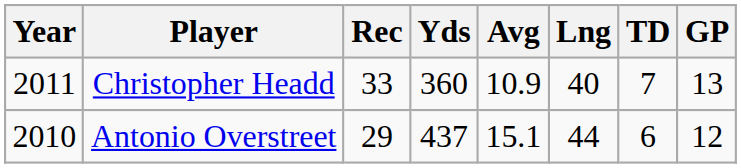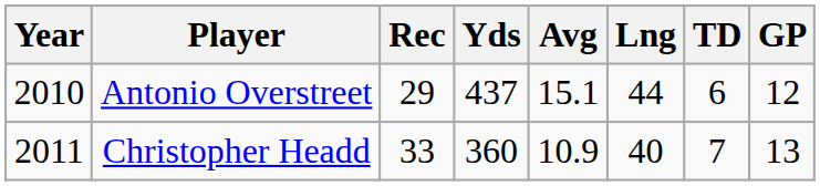rows swapped: Antonio Overstreet <-> Christopher Headd
